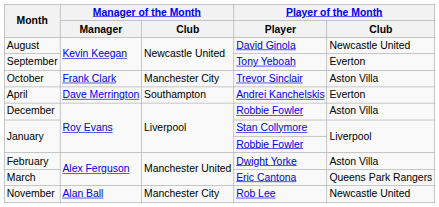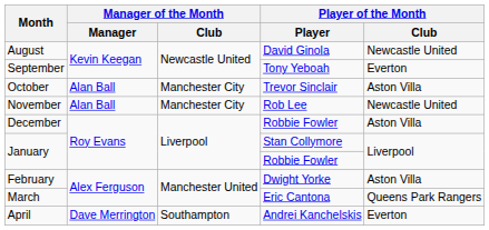October | Manager of the Month / Manager: Frank Clark -> Alan Ball
rows swapped: November <-> April
